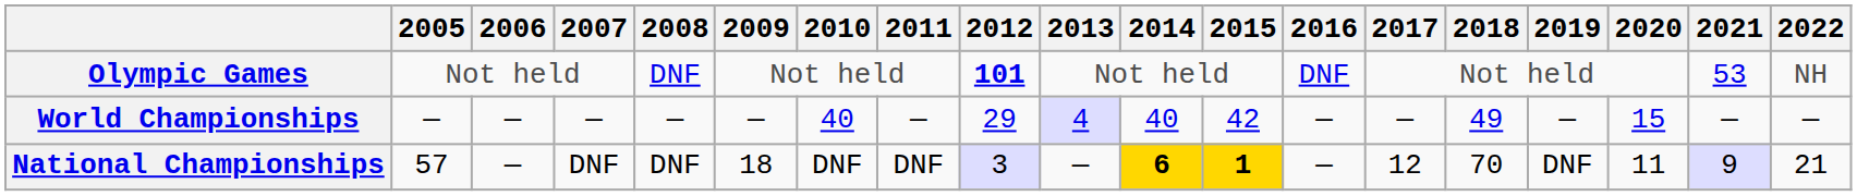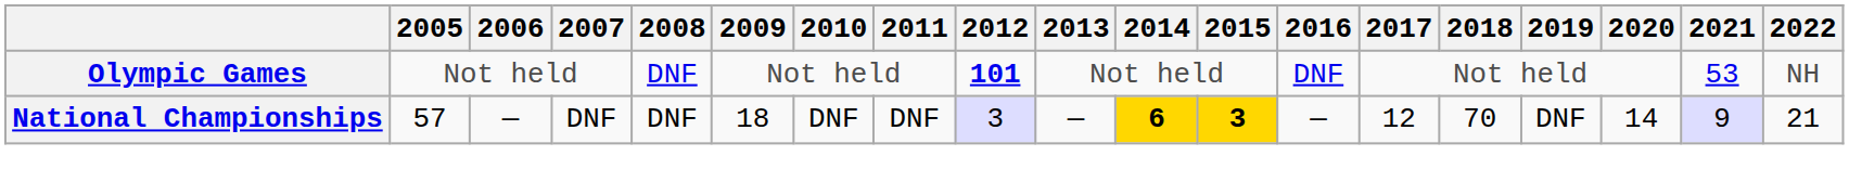- row: World Championships | — | — | — | — | — | 40 | — | 29 | 4 | 40 | 42 | — | — | 49 | — | 15 | — | —
National Championships | 2015: 1 -> 3
National Championships | 2020: 11 -> 14
